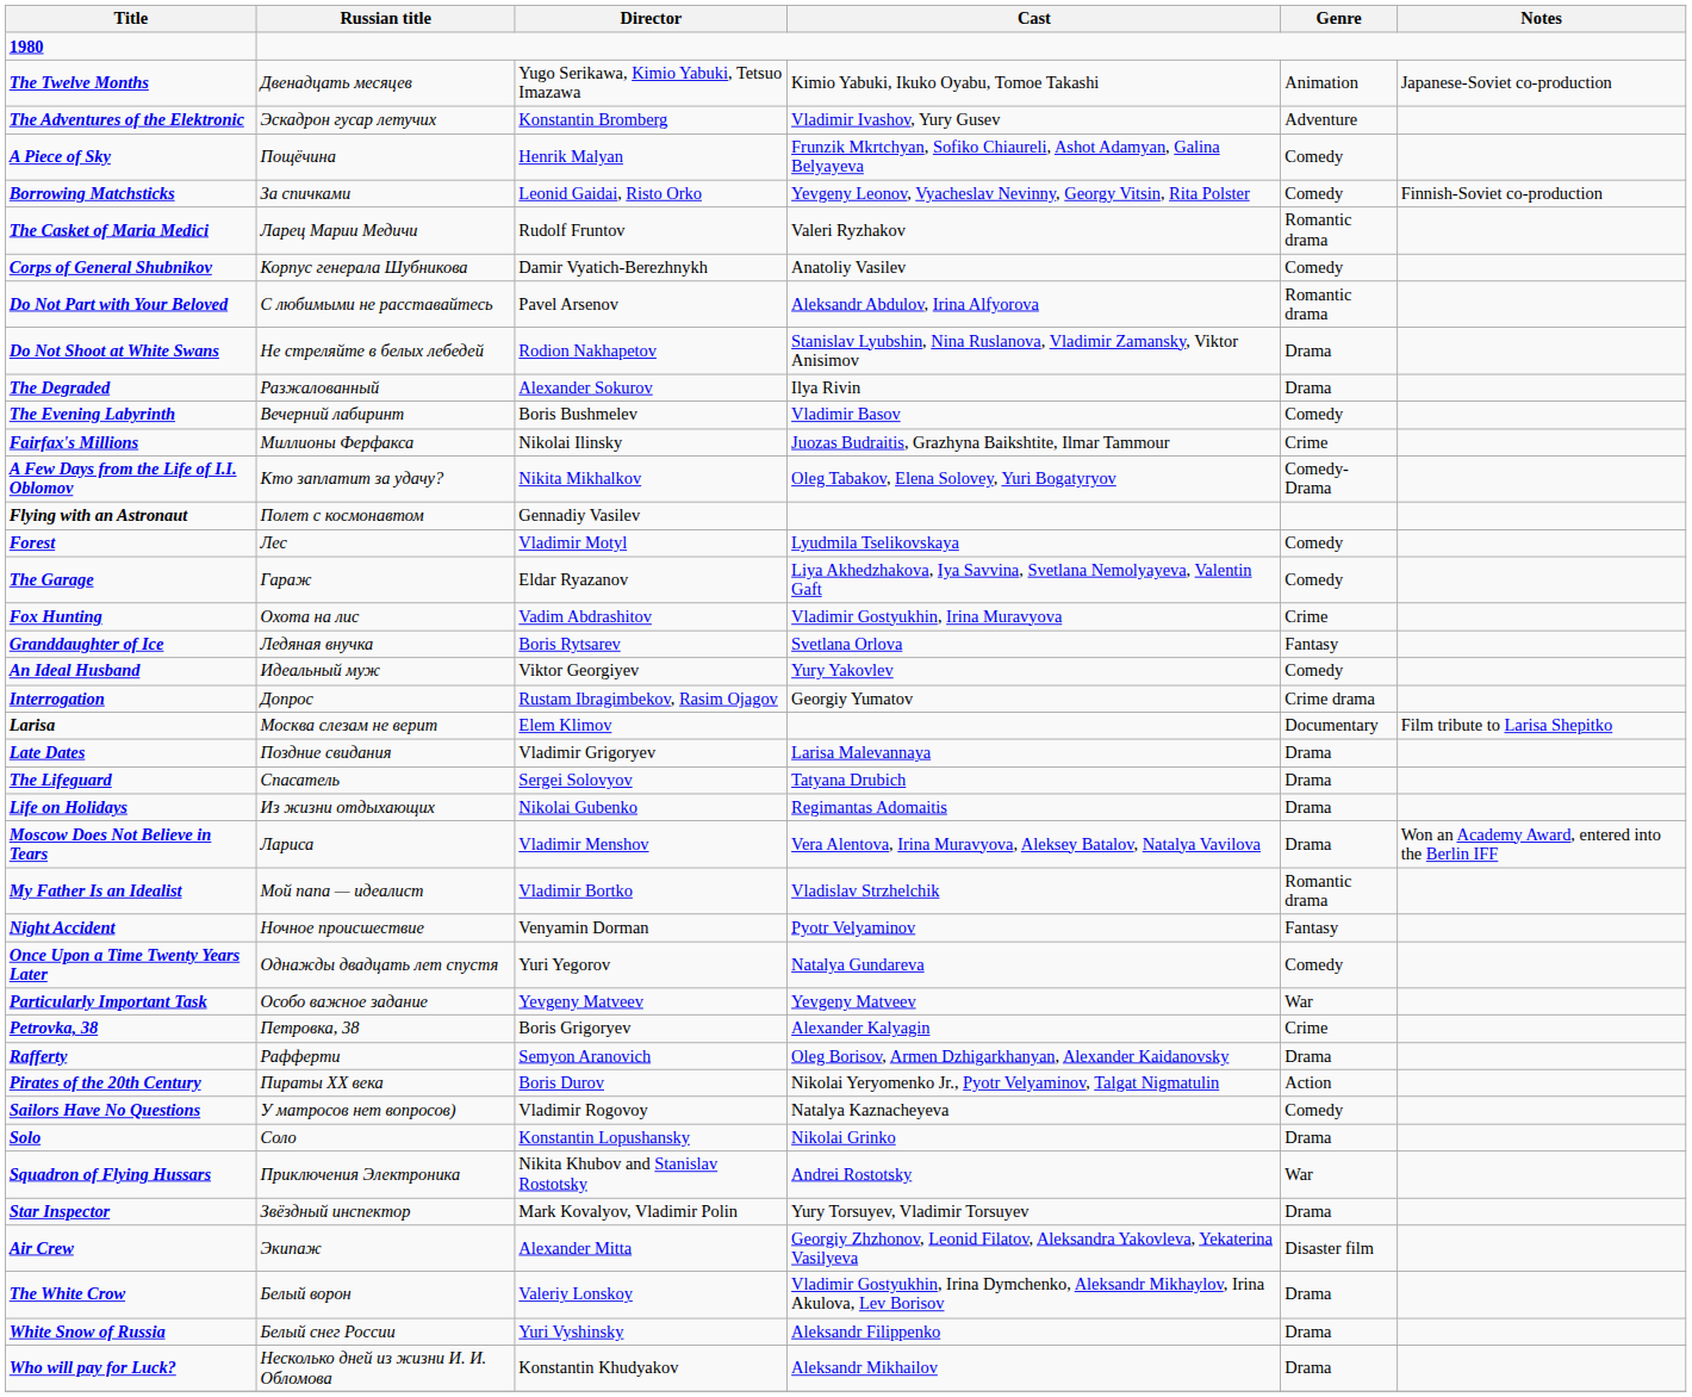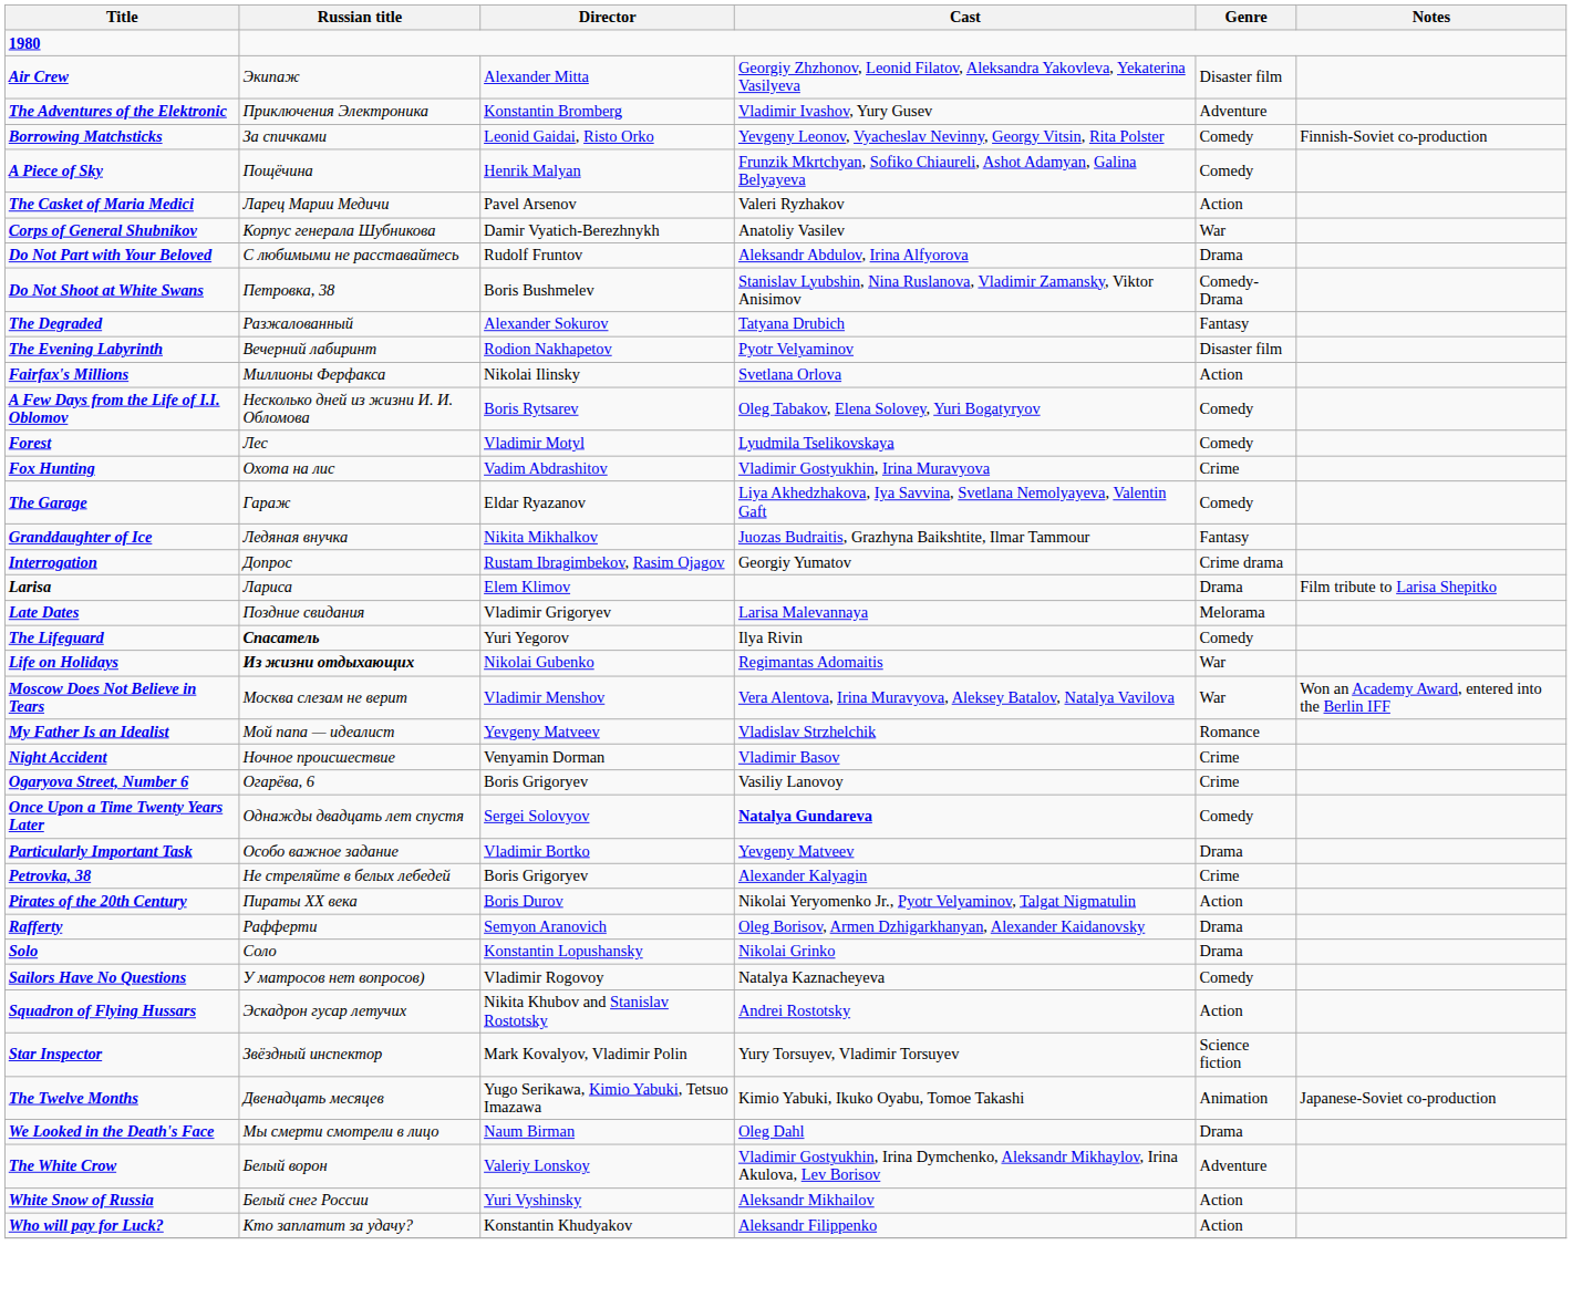rows swapped: Air Crew <-> The Twelve Months
The Adventures of the Elektronic | Russian title: Эскадрон гусар летучих -> Приключения Электроника
rows swapped: A Piece of Sky <-> Borrowing Matchsticks
The Casket of Maria Medici | Director: Rudolf Fruntov -> Pavel Arsenov
The Casket of Maria Medici | Genre: Romantic drama -> Action
Corps of General Shubnikov | Genre: Comedy -> War
Do Not Part with Your Beloved | Director: Pavel Arsenov -> Rudolf Fruntov
Do Not Part with Your Beloved | Genre: Romantic drama -> Drama
Do Not Shoot at White Swans | Russian title: Не стреляйте в белых лебедей -> Петровка, 38
Do Not Shoot at White Swans | Director: Rodion Nakhapetov -> Boris Bushmelev
Do Not Shoot at White Swans | Genre: Drama -> Comedy-Drama
The Degraded | Cast: Ilya Rivin -> Tatyana Drubich
The Degraded | Genre: Drama -> Fantasy
The Evening Labyrinth | Director: Boris Bushmelev -> Rodion Nakhapetov
The Evening Labyrinth | Cast: Vladimir Basov -> Pyotr Velyaminov
The Evening Labyrinth | Genre: Comedy -> Disaster film
Fairfax's Millions | Cast: Juozas Budraitis, Grazhyna Baikshtite, Ilmar Tammour -> Svetlana Orlova
Fairfax's Millions | Genre: Crime -> Action
A Few Days from the Life of I.I. Oblomov | Russian title: Кто заплатит за удачу? -> Несколько дней из жизни И. И. Обломова
A Few Days from the Life of I.I. Oblomov | Director: Nikita Mikhalkov -> Boris Rytsarev
A Few Days from the Life of I.I. Oblomov | Genre: Comedy-Drama -> Comedy
- row: Flying with an Astronaut | Полет с космонавтом | Gennadiy Vasilev
rows swapped: Fox Hunting <-> The Garage
Granddaughter of Ice | Director: Boris Rytsarev -> Nikita Mikhalkov
Granddaughter of Ice | Cast: Svetlana Orlova -> Juozas Budraitis, Grazhyna Baikshtite, Ilmar Tammour
- row: An Ideal Husband | Идеальный муж | Viktor Georgiyev | Yury Yakovlev | Comedy
Larisa | Russian title: Москва слезам не верит -> Лариса
Larisa | Genre: Documentary -> Drama
Late Dates | Genre: Drama -> Melorama
The Lifeguard | Russian title: normal -> bold
The Lifeguard | Director: Sergei Solovyov -> Yuri Yegorov
The Lifeguard | Cast: Tatyana Drubich -> Ilya Rivin
The Lifeguard | Genre: Drama -> Comedy
Life on Holidays | Russian title: normal -> bold
Life on Holidays | Genre: Drama -> War
Moscow Does Not Believe in Tears | Russian title: Лариса -> Москва слезам не верит
Moscow Does Not Believe in Tears | Genre: Drama -> War
My Father Is an Idealist | Director: Vladimir Bortko -> Yevgeny Matveev
My Father Is an Idealist | Genre: Romantic drama -> Romance
Night Accident | Cast: Pyotr Velyaminov -> Vladimir Basov
Night Accident | Genre: Fantasy -> Crime
+ row: Ogaryova Street, Number 6 | Огарёва, 6 | Boris Grigoryev | Vasiliy Lanovoy | Crime
Once Upon a Time Twenty Years Later | Director: Yuri Yegorov -> Sergei Solovyov
Once Upon a Time Twenty Years Later | Cast: normal -> bold
Particularly Important Task | Director: Yevgeny Matveev -> Vladimir Bortko
Particularly Important Task | Genre: War -> Drama
Petrovka, 38 | Russian title: Петровка, 38 -> Не стреляйте в белых лебедей
rows swapped: Pirates of the 20th Century <-> Rafferty
rows swapped: Sailors Have No Questions <-> Solo
Squadron of Flying Hussars | Russian title: Приключения Электроника -> Эскадрон гусар летучих
Squadron of Flying Hussars | Genre: War -> Action
Star Inspector | Genre: Drama -> Science fiction
+ row: We Looked in the Death's Face | Мы смерти смотрели в лицо | Naum Birman | Oleg Dahl | Drama
The White Crow | Genre: Drama -> Adventure
White Snow of Russia | Cast: Aleksandr Filippenko -> Aleksandr Mikhailov
White Snow of Russia | Genre: Drama -> Action
Who will pay for Luck? | Russian title: Несколько дней из жизни И. И. Обломова -> Кто заплатит за удачу?
Who will pay for Luck? | Cast: Aleksandr Mikhailov -> Aleksandr Filippenko
Who will pay for Luck? | Genre: Drama -> Action
